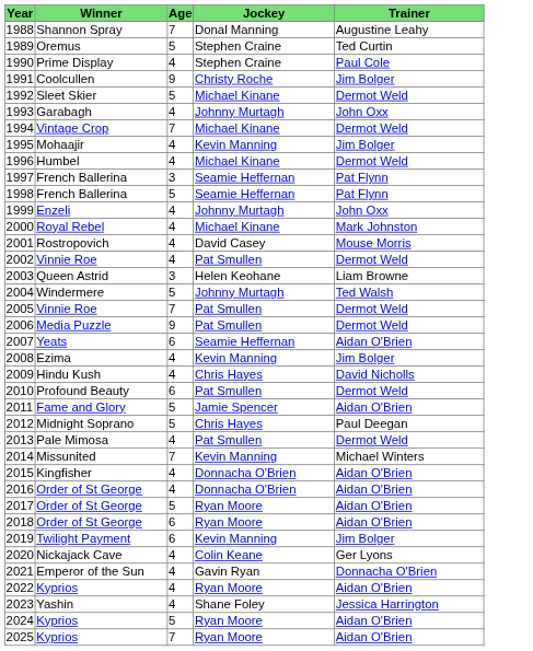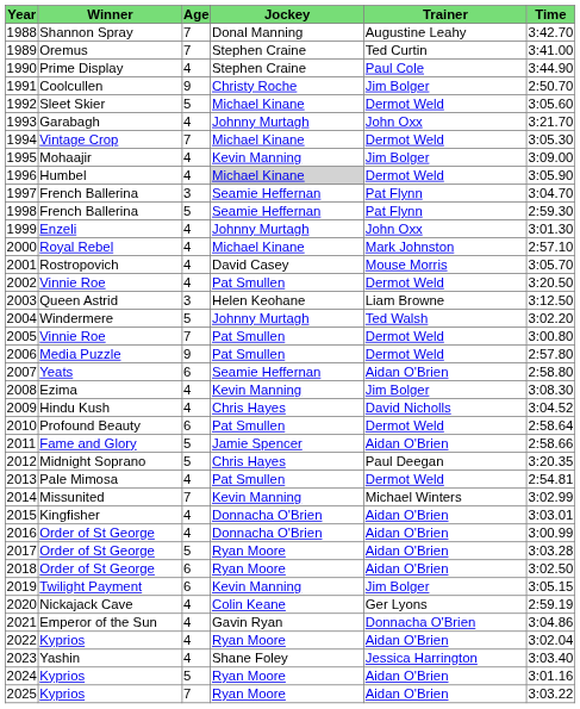+ column: Time | 3:42.70 | 3:41.00 | 3:44.90 | 2:50.70 | 3:05.60 | 3:21.70 | 3:05.30 | 3:09.00 | 3:05.90 | 3:04.70 | 2:59.30 | 3:01.30 | 2:57.10 | 3:05.70 | 3:20.50 | 3:12.50 | 3:02.20 | 3:00.80 | 2:57.80 | 2:58.80 | 3:08.30 | 3:04.52 | 2:58.64 | 2:58.66 | 3:20.35 | 2:54.81 | 3:02.99 | 3:03.01 | 3:00.99 | 3:03.28 | 3:02.50 | 3:05.15 | 2:59.19 | 3:04.86 | 3:02.04 | 3:03.40 | 3:01.16 | 3:03.22
1989 | Age: 5 -> 7
1996 | Jockey: no background -> lightgrey background
